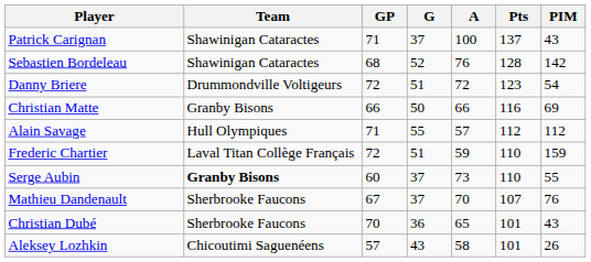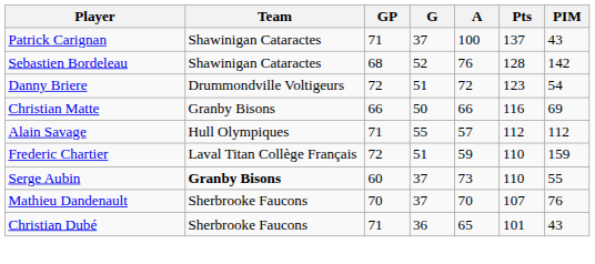Mathieu Dandenault | GP: 67 -> 70
Christian Dubé | GP: 70 -> 71
- row: Aleksey Lozhkin | Chicoutimi Saguenéens | 57 | 43 | 58 | 101 | 26
